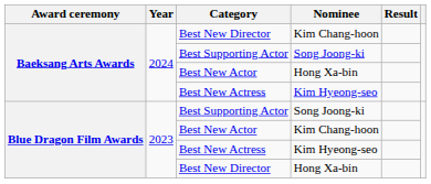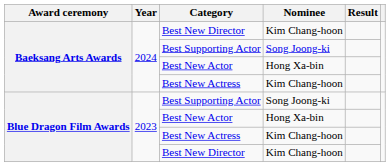Baeksang Arts Awards / Best New Actress | Nominee: Kim Hyeong-seo -> Kim Chang-hoon
Blue Dragon Film Awards / Best New Actor | Nominee: Kim Chang-hoon -> Hong Xa-bin
Blue Dragon Film Awards / Best New Actress | Nominee: Kim Hyeong-seo -> Kim Chang-hoon
Blue Dragon Film Awards / Best New Director | Nominee: Hong Xa-bin -> Kim Chang-hoon
